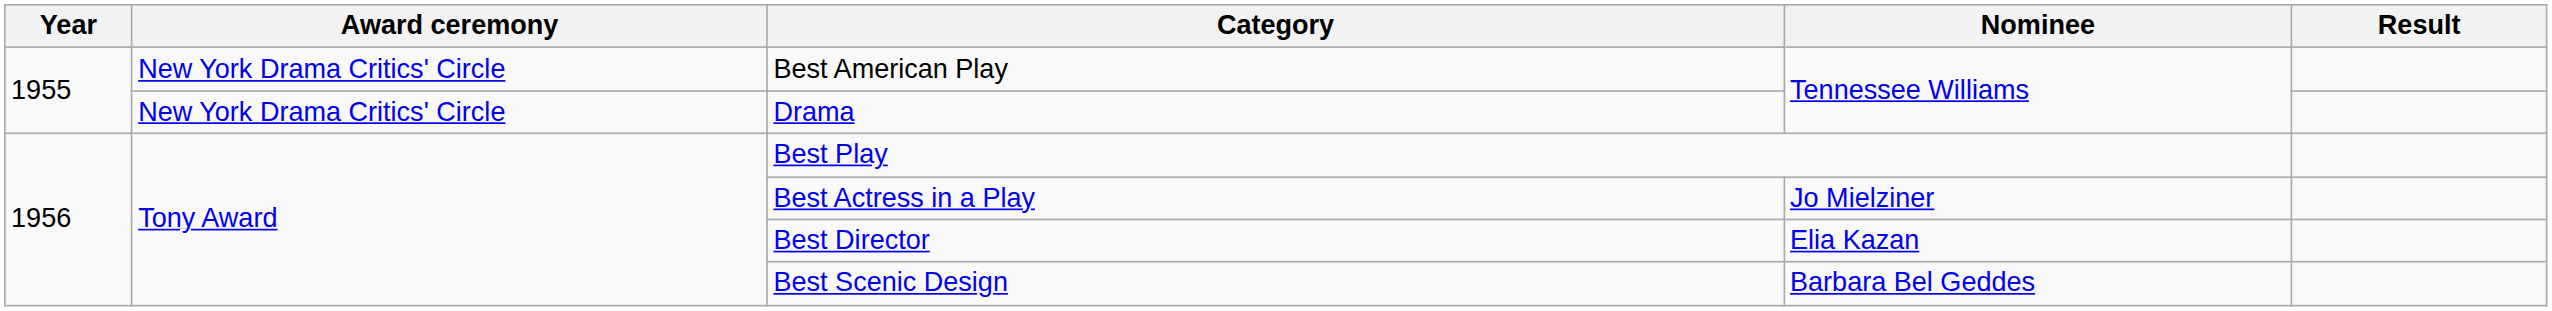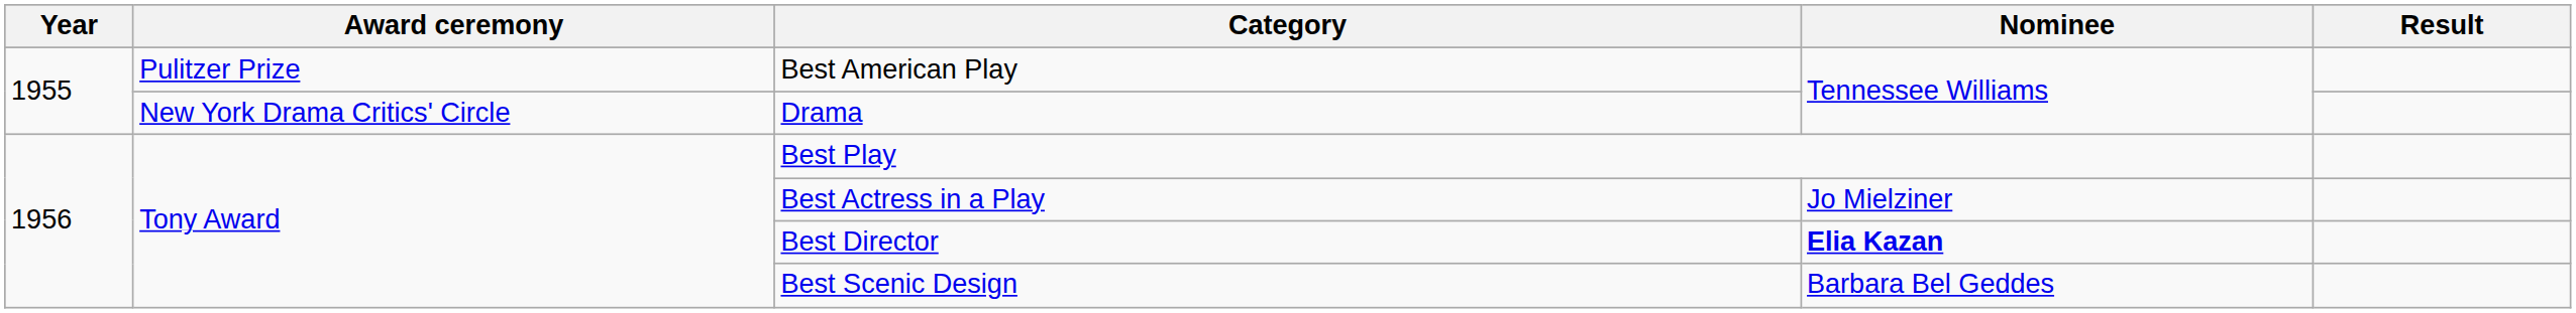Best American Play | Award ceremony: New York Drama Critics' Circle -> Pulitzer Prize
Best Director | Nominee: normal -> bold
